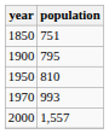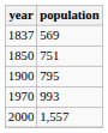+ row: 1837 | 569
- row: 1950 | 810
